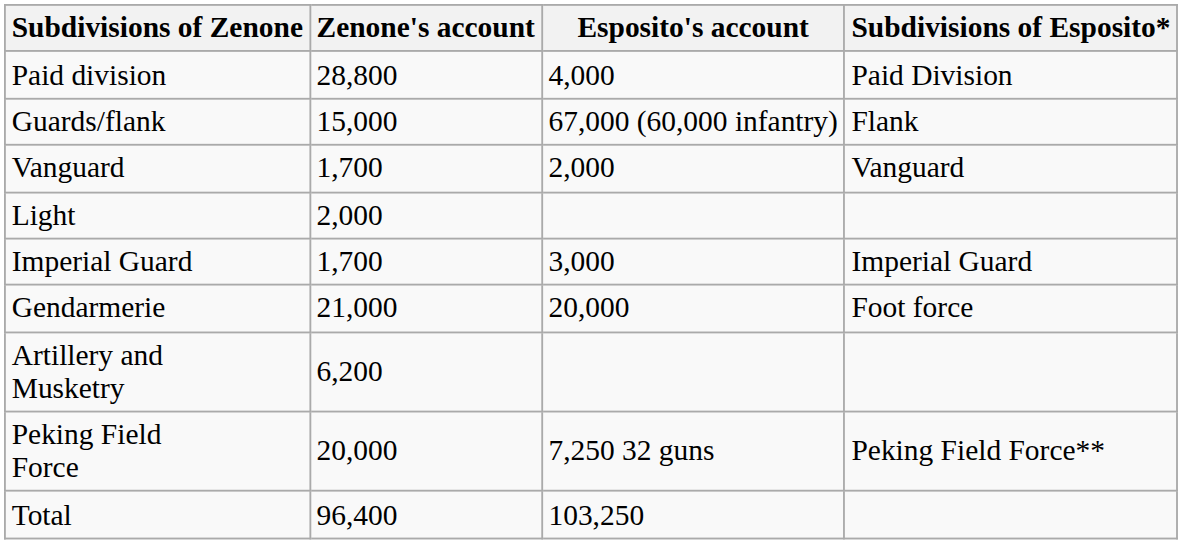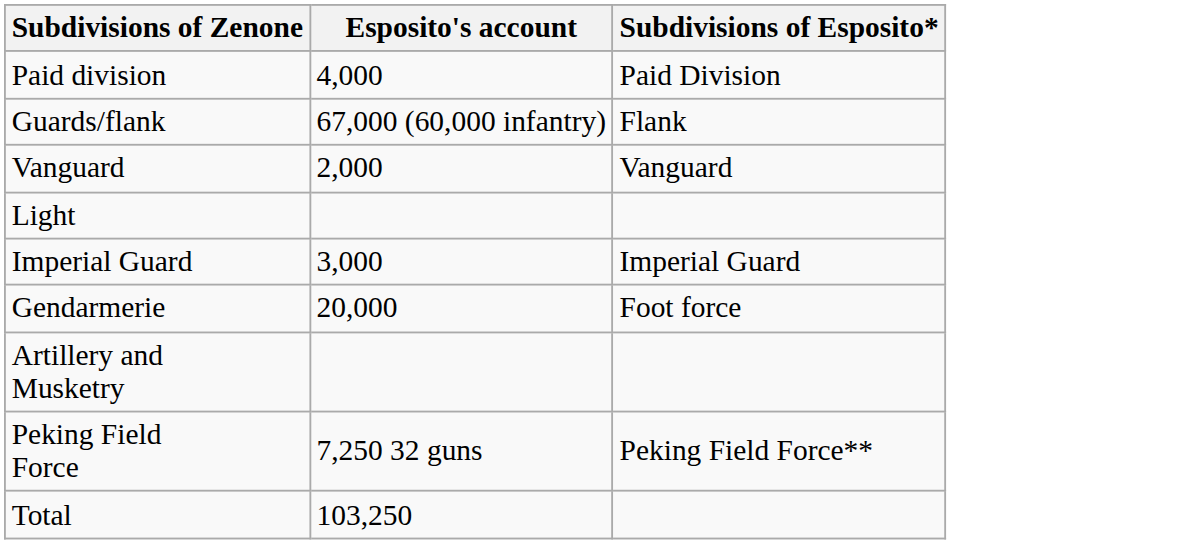- column: Zenone's account | 28,800 | 15,000 | 1,700 | 2,000 | 1,700 | 21,000 | 6,200 | 20,000 | 96,400
